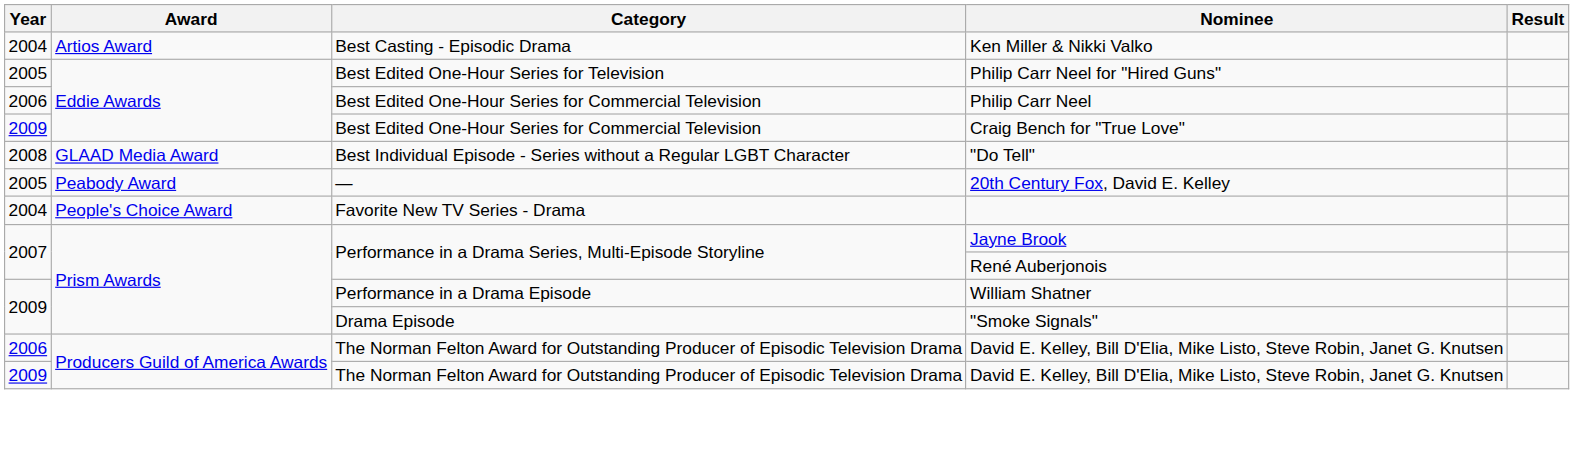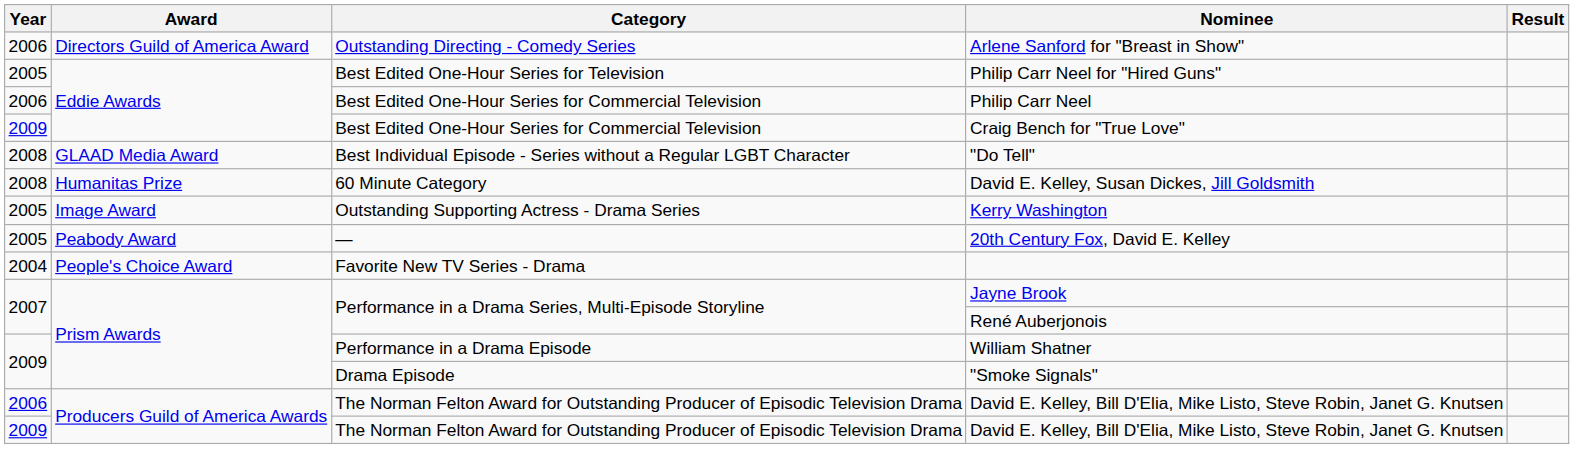- row: 2004 | Artios Award | Best Casting - Episodic Drama | Ken Miller & Nikki Valko
+ row: 2006 | Directors Guild of America Award | Outstanding Directing - Comedy Series | Arlene Sanford for "Breast in Show"
+ row: 2008 | Humanitas Prize | 60 Minute Category | David E. Kelley, Susan Dickes, Jill Goldsmith
+ row: 2005 | Image Award | Outstanding Supporting Actress - Drama Series | Kerry Washington
